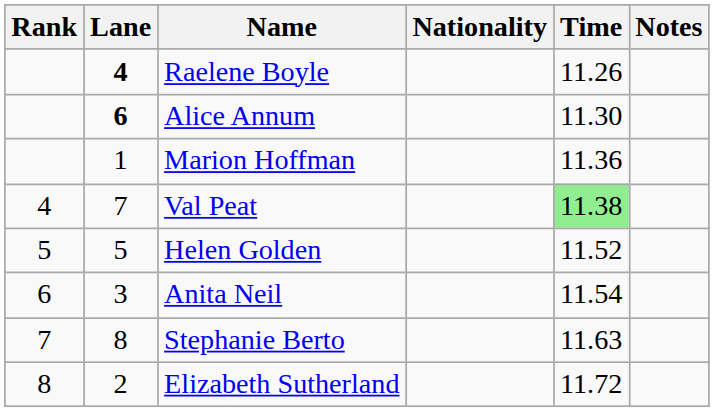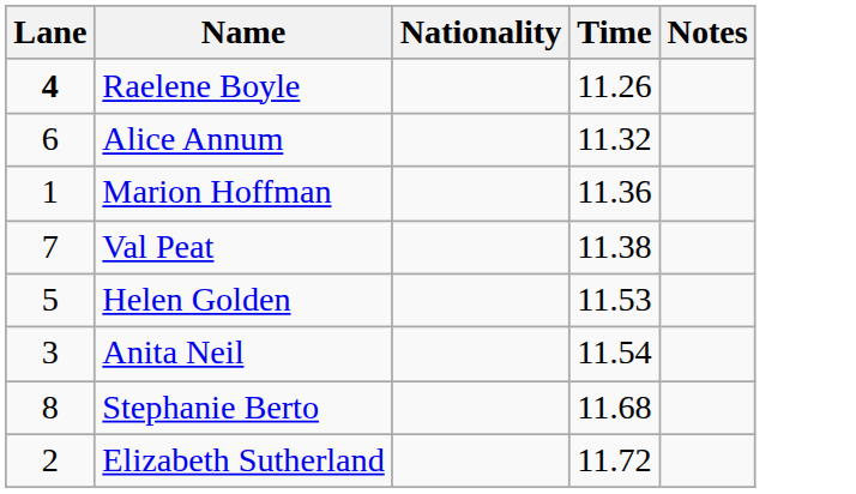- column: Rank | 4 | 5 | 6 | 7 | 8
Alice Annum | Lane: bold -> normal
Alice Annum | Time: 11.30 -> 11.32
Val Peat | Time: lightgreen background -> no background
Helen Golden | Time: 11.52 -> 11.53
Stephanie Berto | Time: 11.63 -> 11.68
